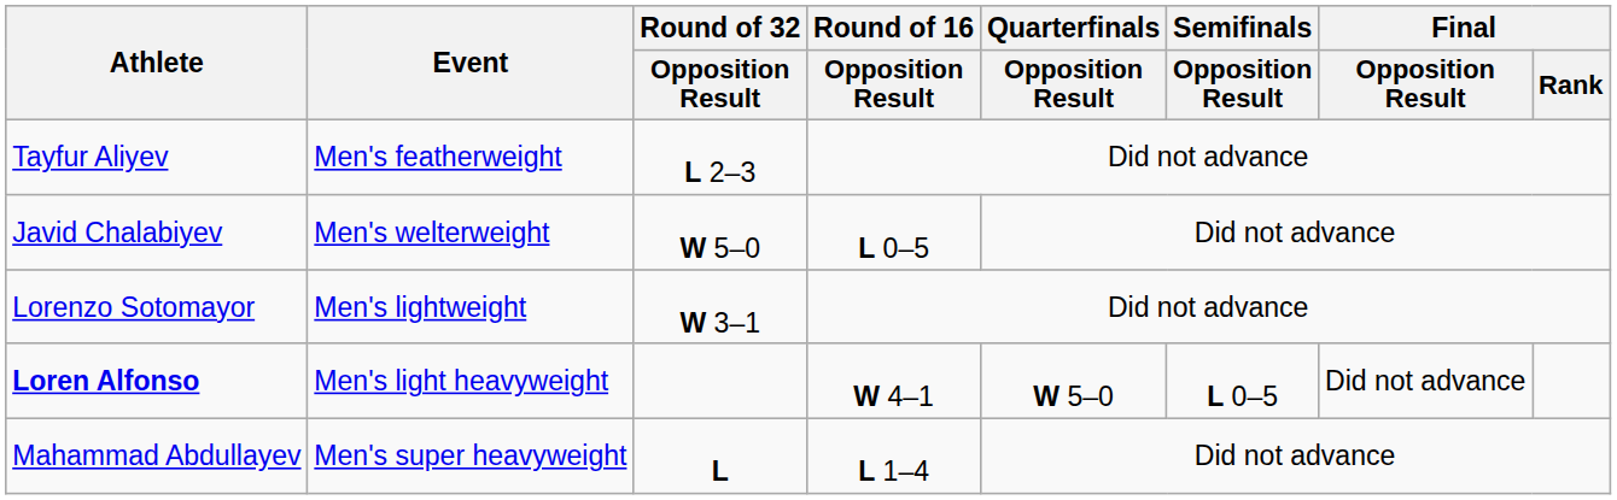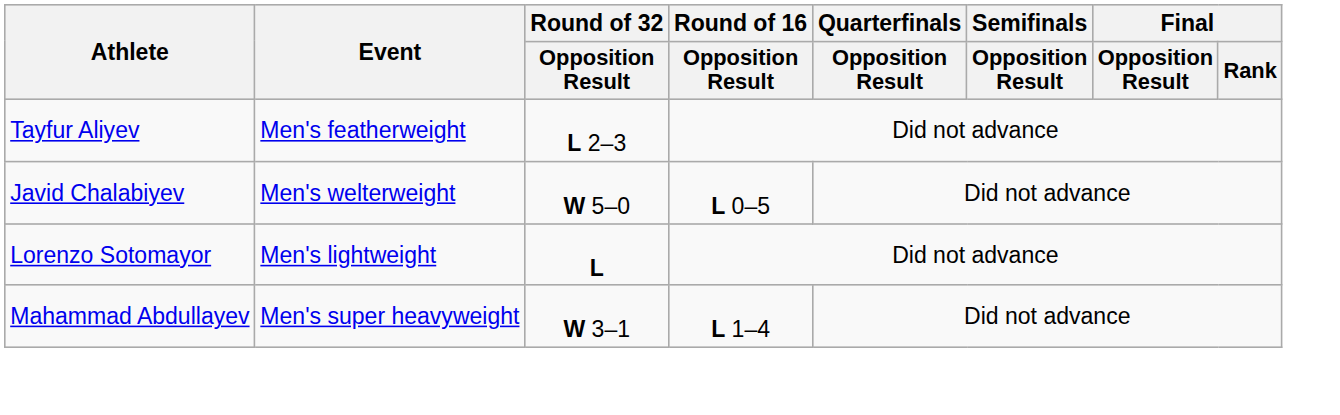Lorenzo Sotomayor | Round of 32 / Opposition Result: W 3–1 -> L
- row: Loren Alfonso | Men's light heavyweight | W 4–1 | W 5–0 | L 0–5 | Did not advance
Mahammad Abdullayev | Round of 32 / Opposition Result: L -> W 3–1
